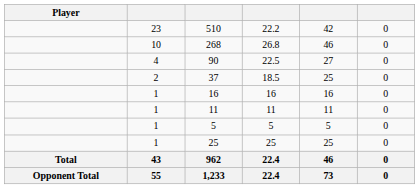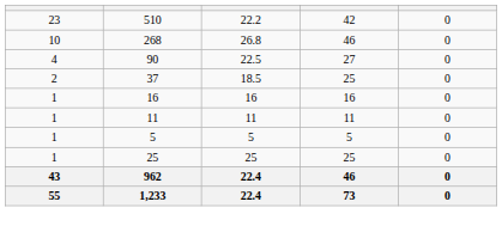- column: Player | Total | Opponent Total
